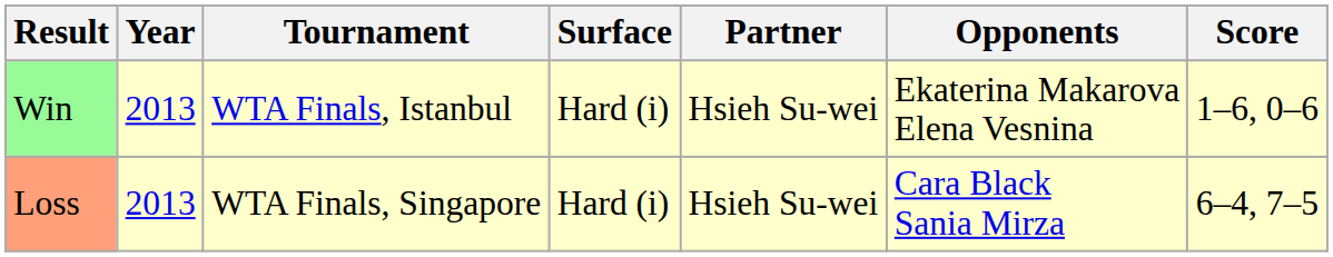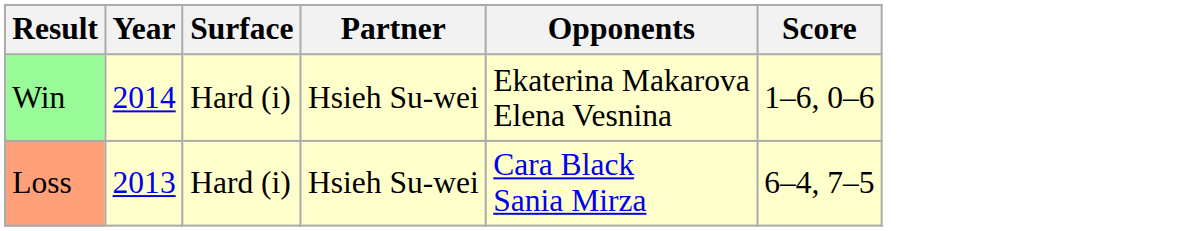- column: Tournament | WTA Finals, Istanbul | WTA Finals, Singapore
Win | Year: 2013 -> 2014
